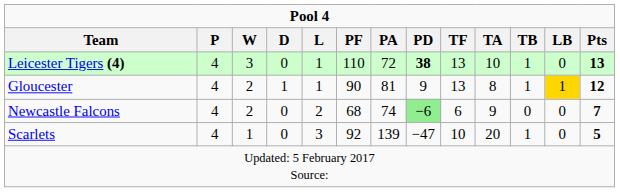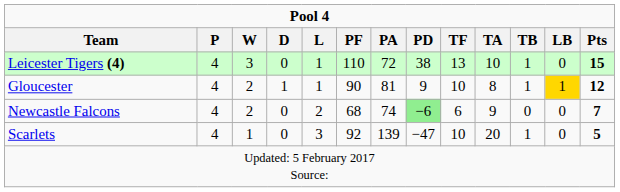Leicester Tigers (4) | PD: bold -> normal
Leicester Tigers (4) | Pts: 13 -> 15
Gloucester | TF: 13 -> 10
